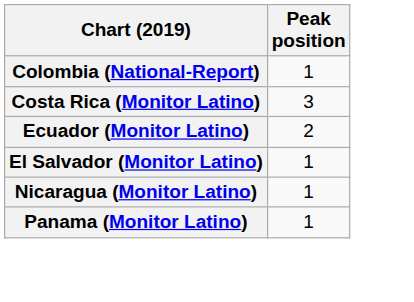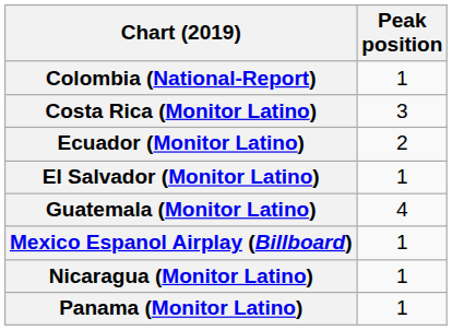+ row: Guatemala (Monitor Latino) | 4
+ row: Mexico Espanol Airplay (Billboard) | 1
